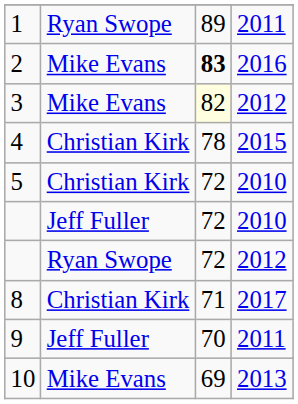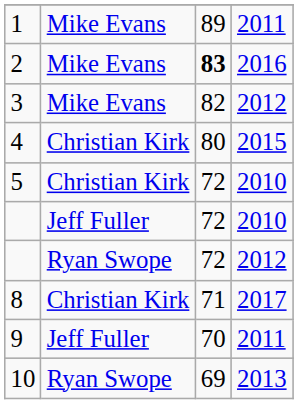1 | column 2: Ryan Swope -> Mike Evans
3 | column 3: lightyellow background -> no background
4 | column 3: 78 -> 80
10 | column 2: Mike Evans -> Ryan Swope
